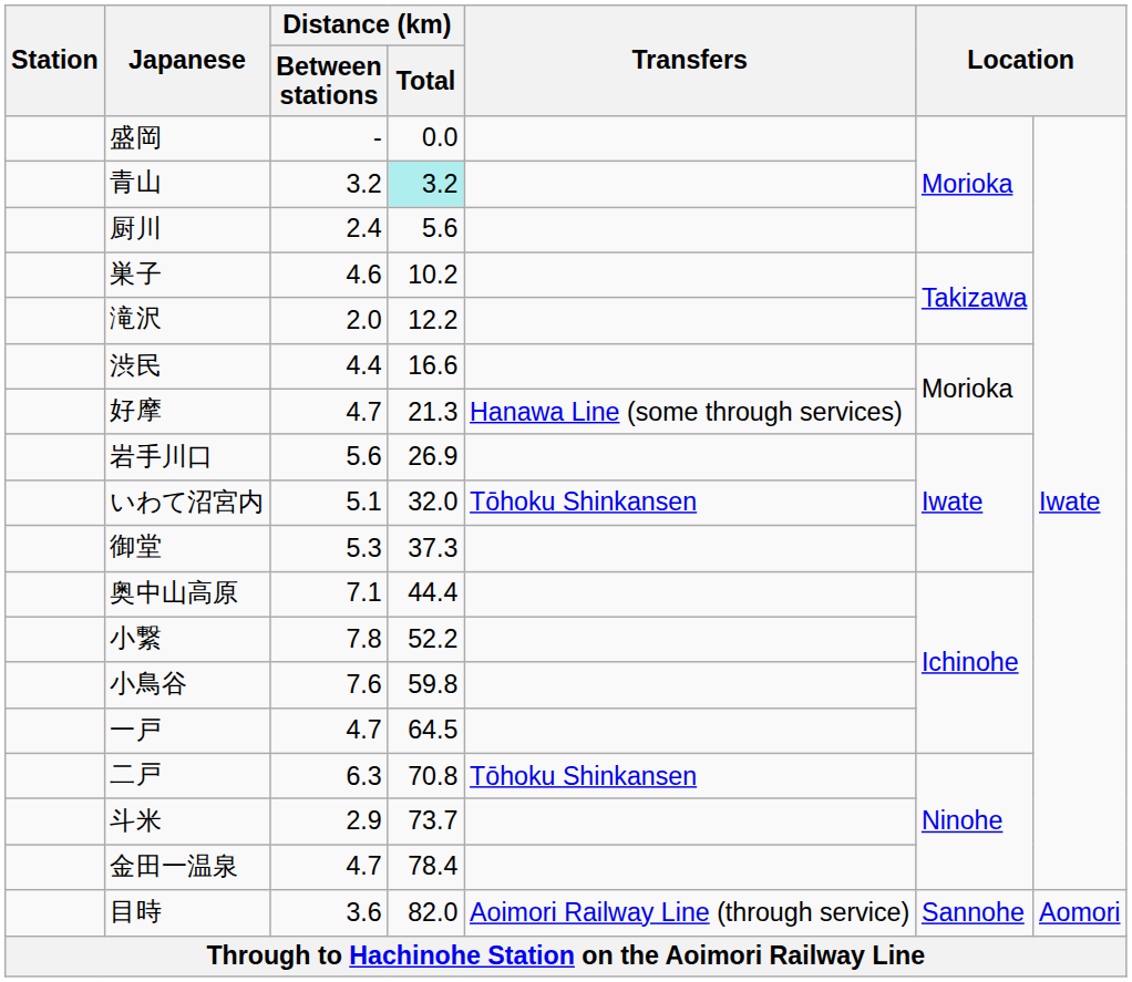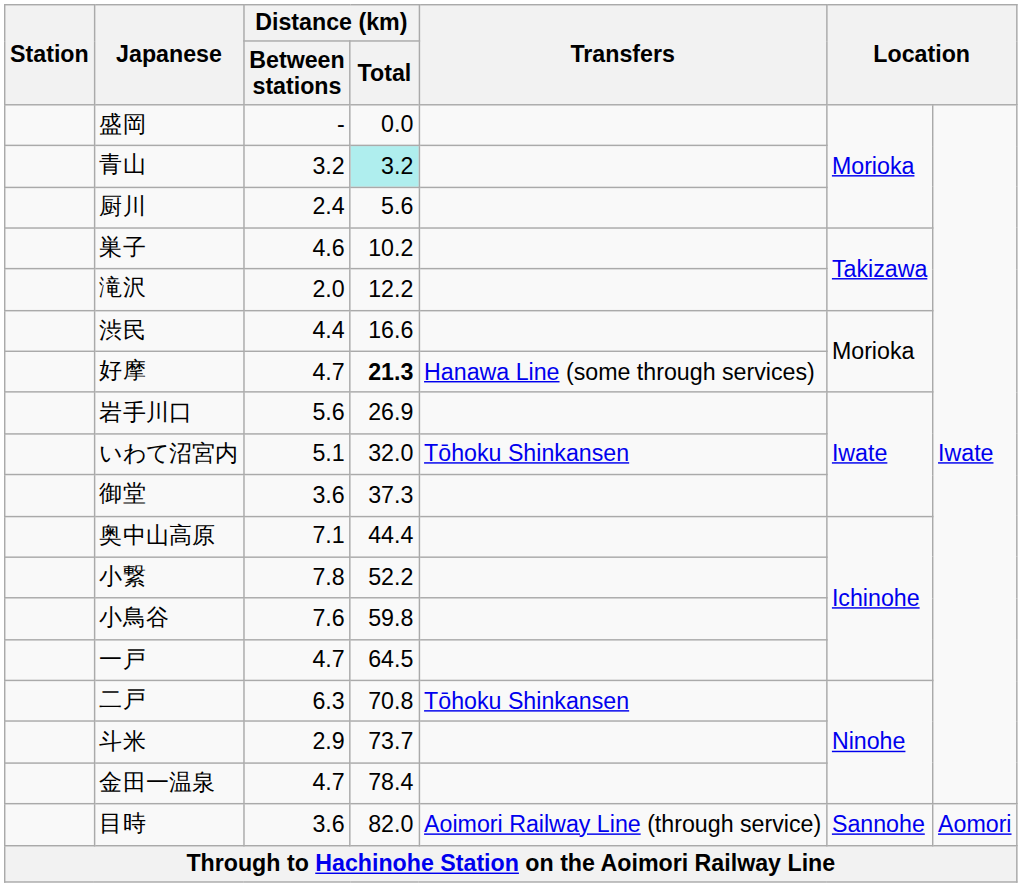好摩 | Distance (km) / Total: normal -> bold
御堂 | Distance (km) / Between stations: 5.3 -> 3.6
